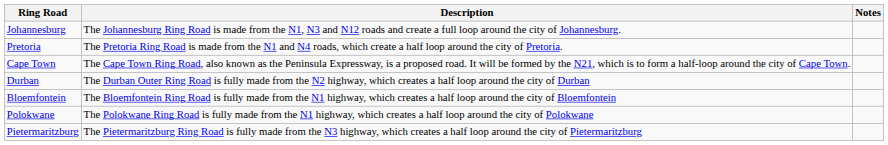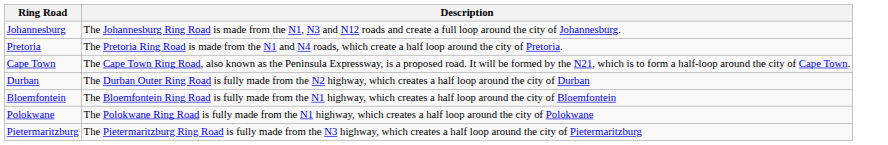- column: Notes
